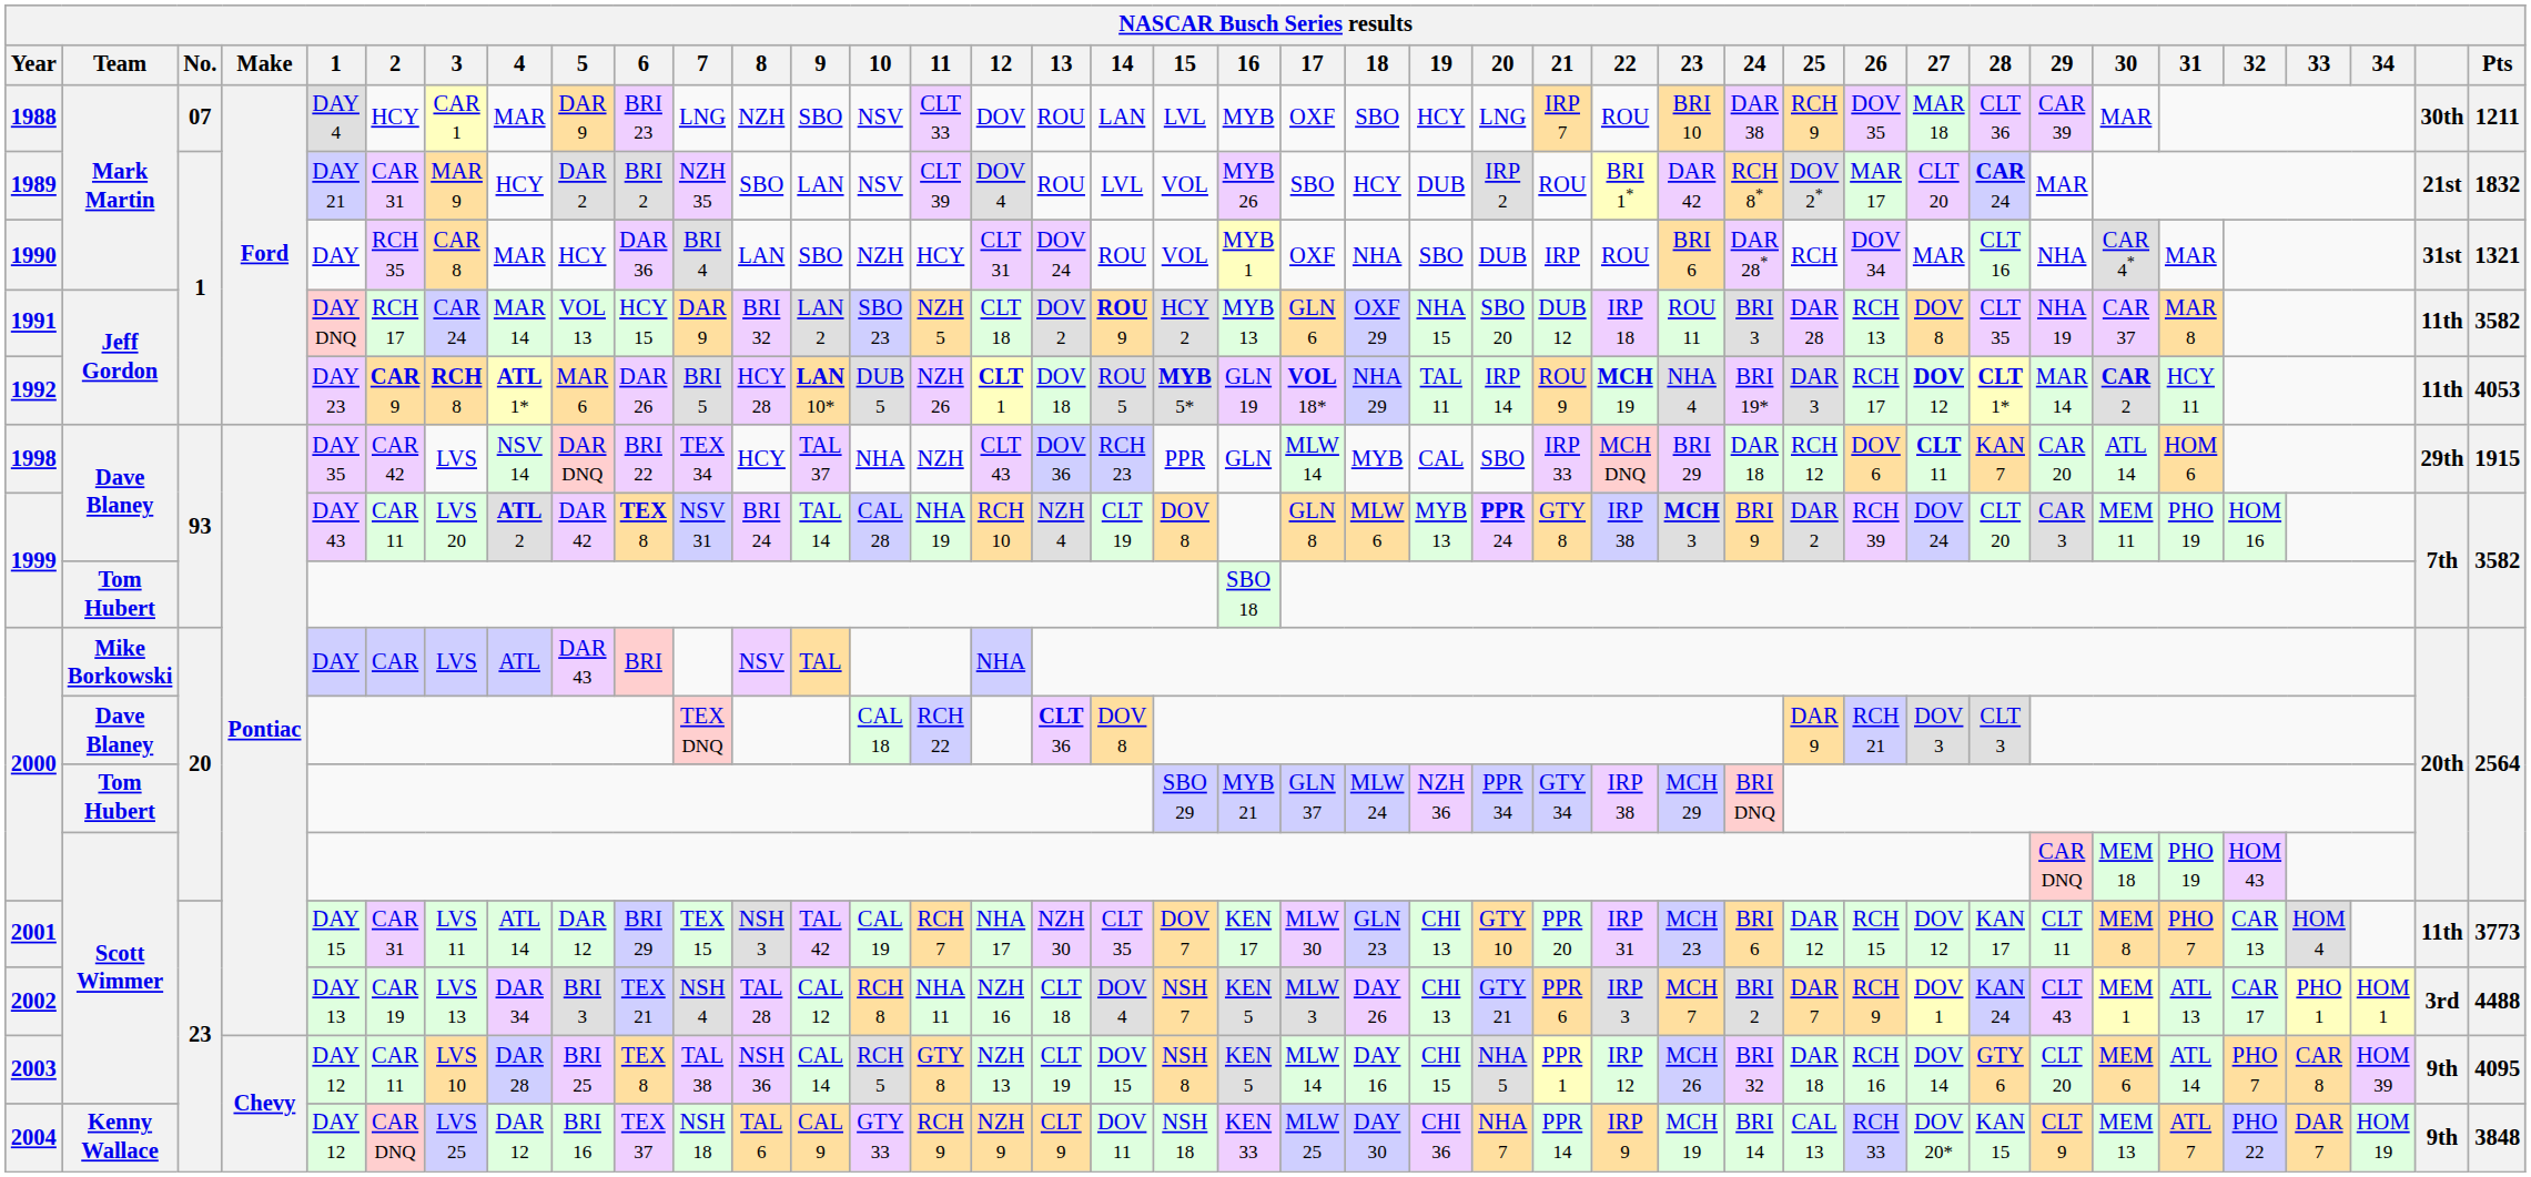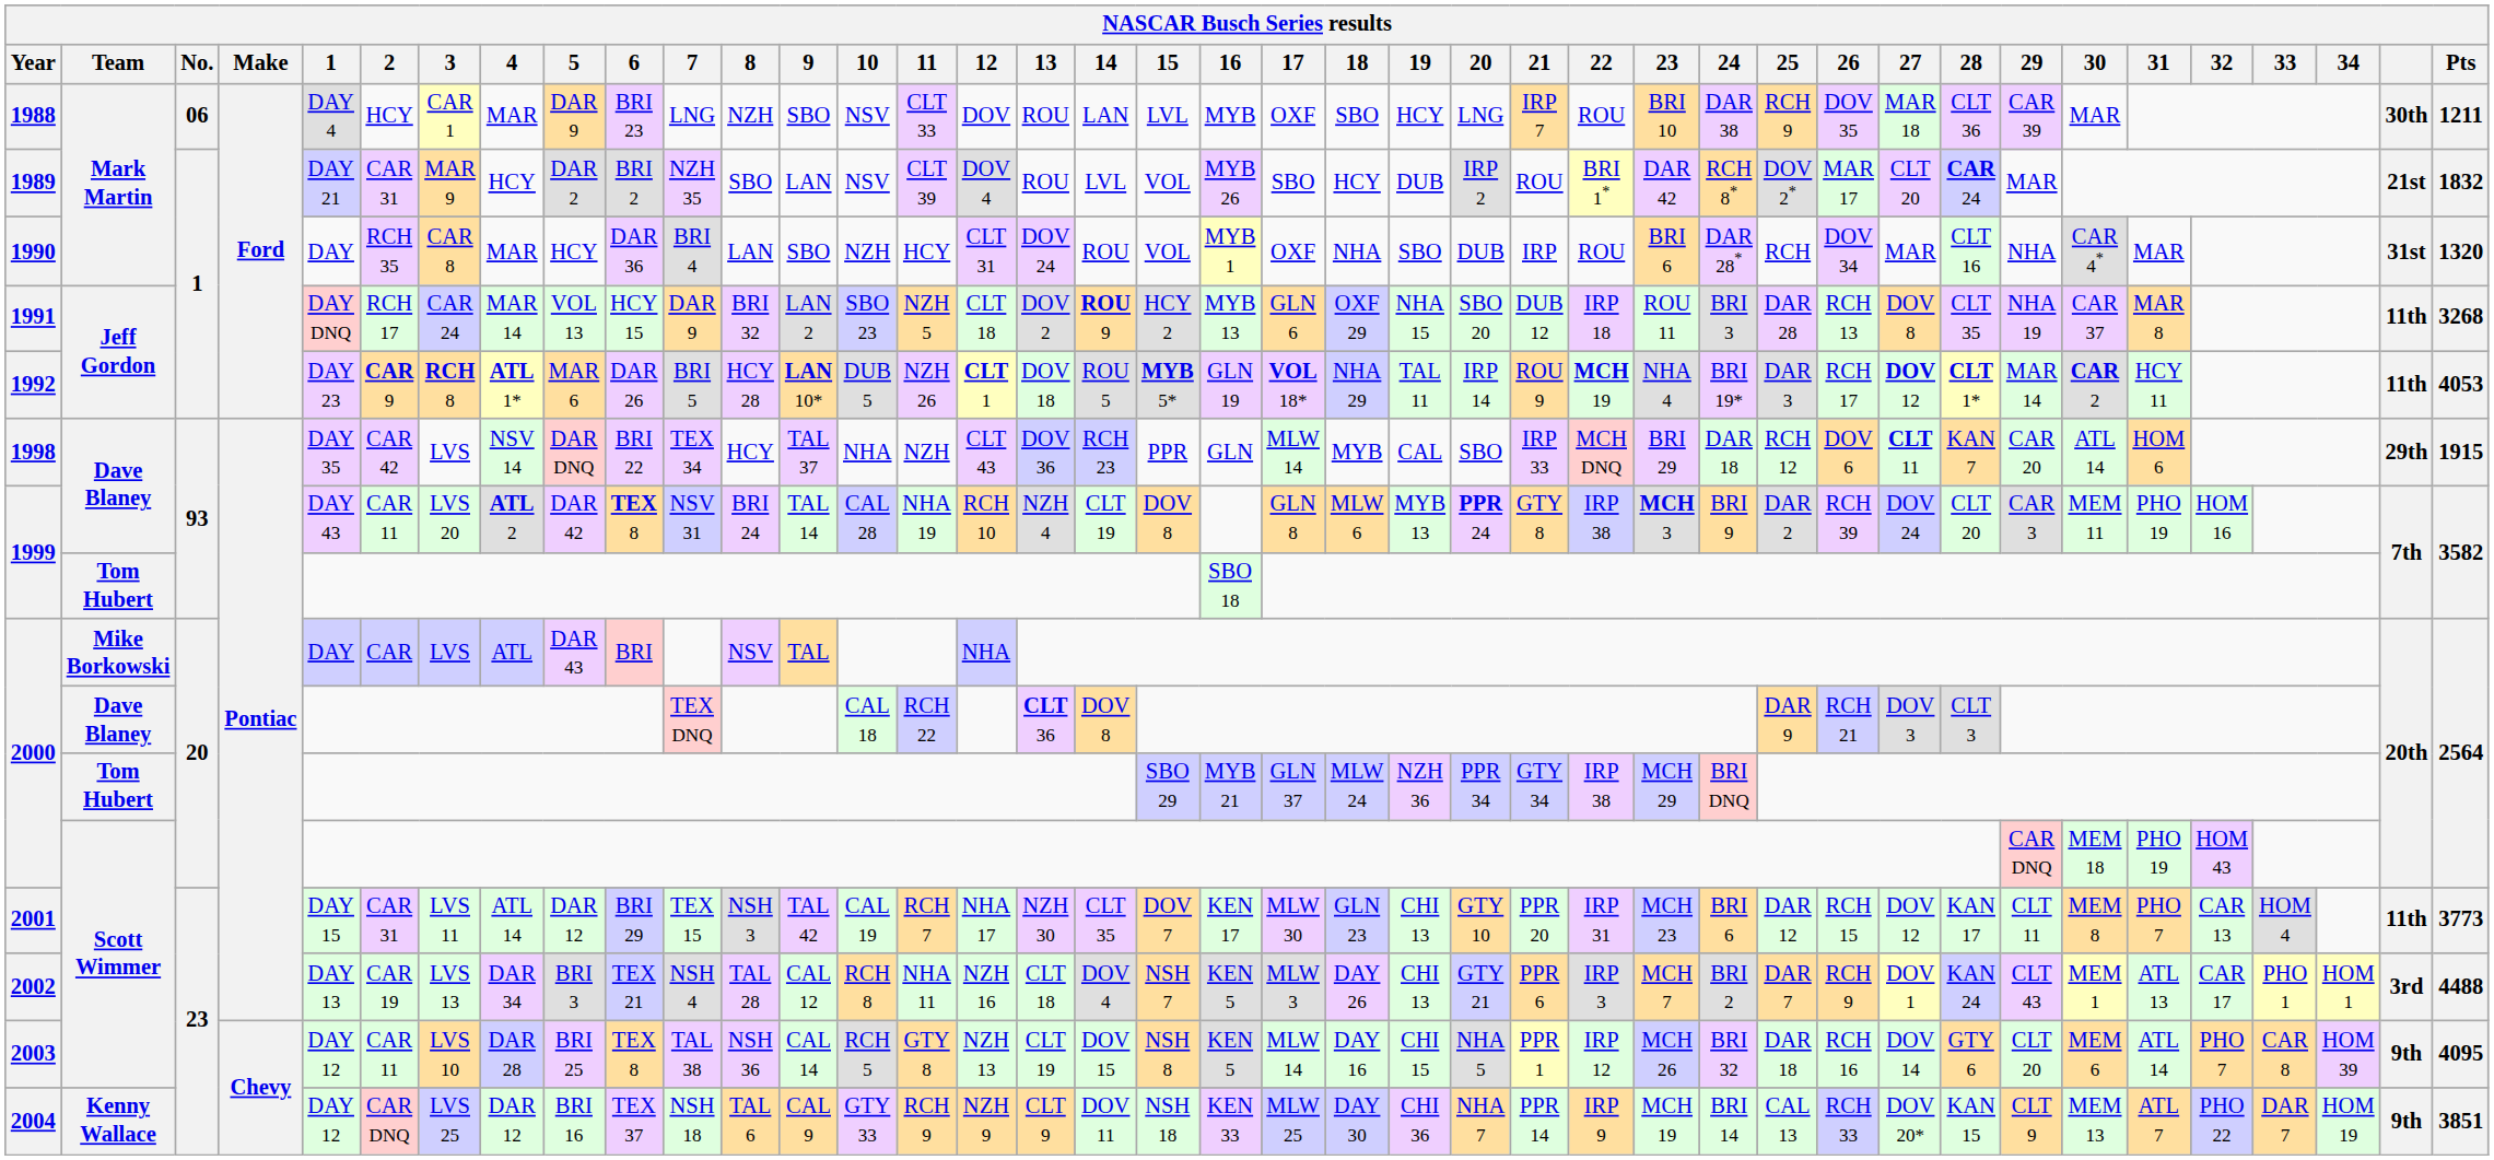1988 | No.: 07 -> 06
1990 | Pts: 1321 -> 1320
1991 | Pts: 3582 -> 3268
2004 | Pts: 3848 -> 3851
